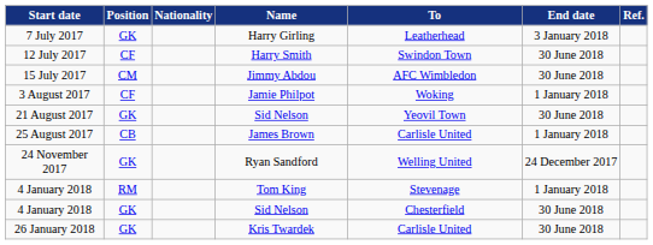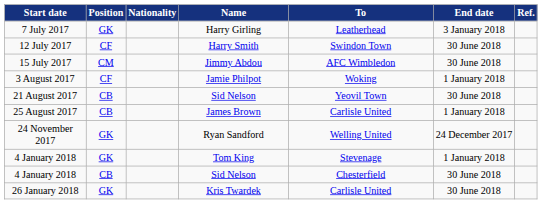21 August 2017 | Position: GK -> CB
4 January 2018 / Tom King | Position: RM -> GK
4 January 2018 / Sid Nelson | Position: GK -> CB
